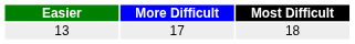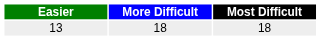13 | More Difficult: 17 -> 18
